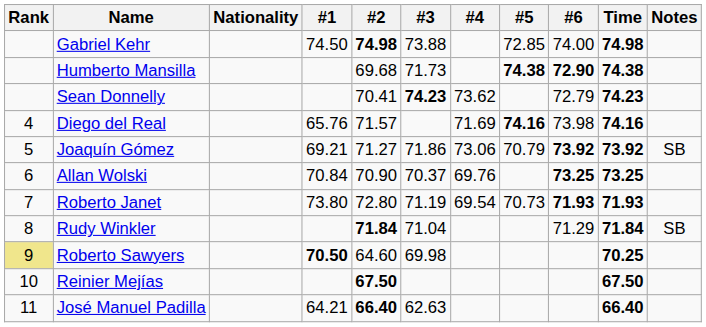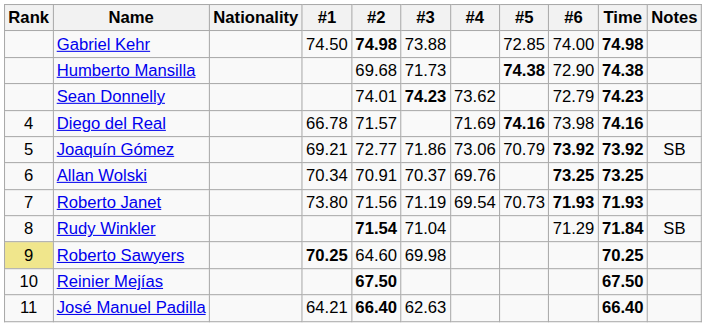Humberto Mansilla | #6: bold -> normal
Sean Donnelly | #2: 70.41 -> 74.01
Diego del Real | #1: 65.76 -> 66.78
Joaquín Gómez | #2: 71.27 -> 72.77
Allan Wolski | #1: 70.84 -> 70.34
Allan Wolski | #2: 70.90 -> 70.91
Roberto Janet | #2: 72.80 -> 71.56
Rudy Winkler | #2: 71.84 -> 71.54
Roberto Sawyers | #1: 70.50 -> 70.25
